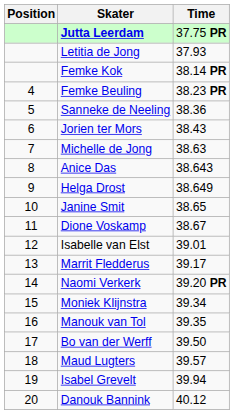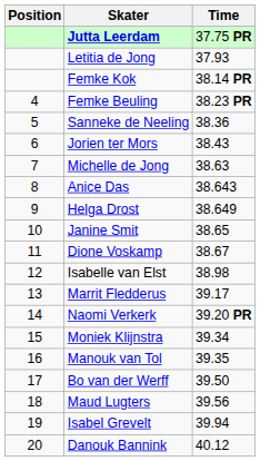Isabelle van Elst | Time: 39.01 -> 38.98
Maud Lugters | Time: 39.57 -> 39.56
